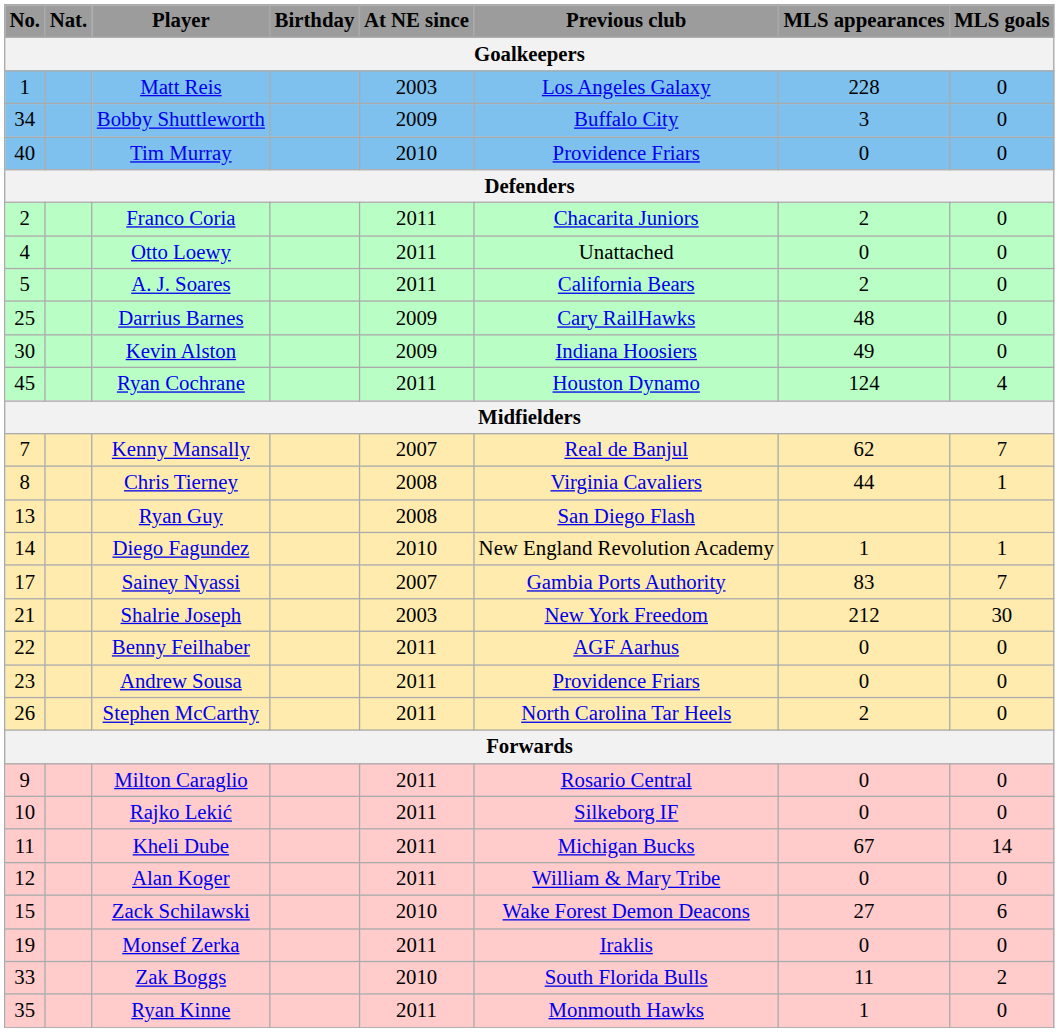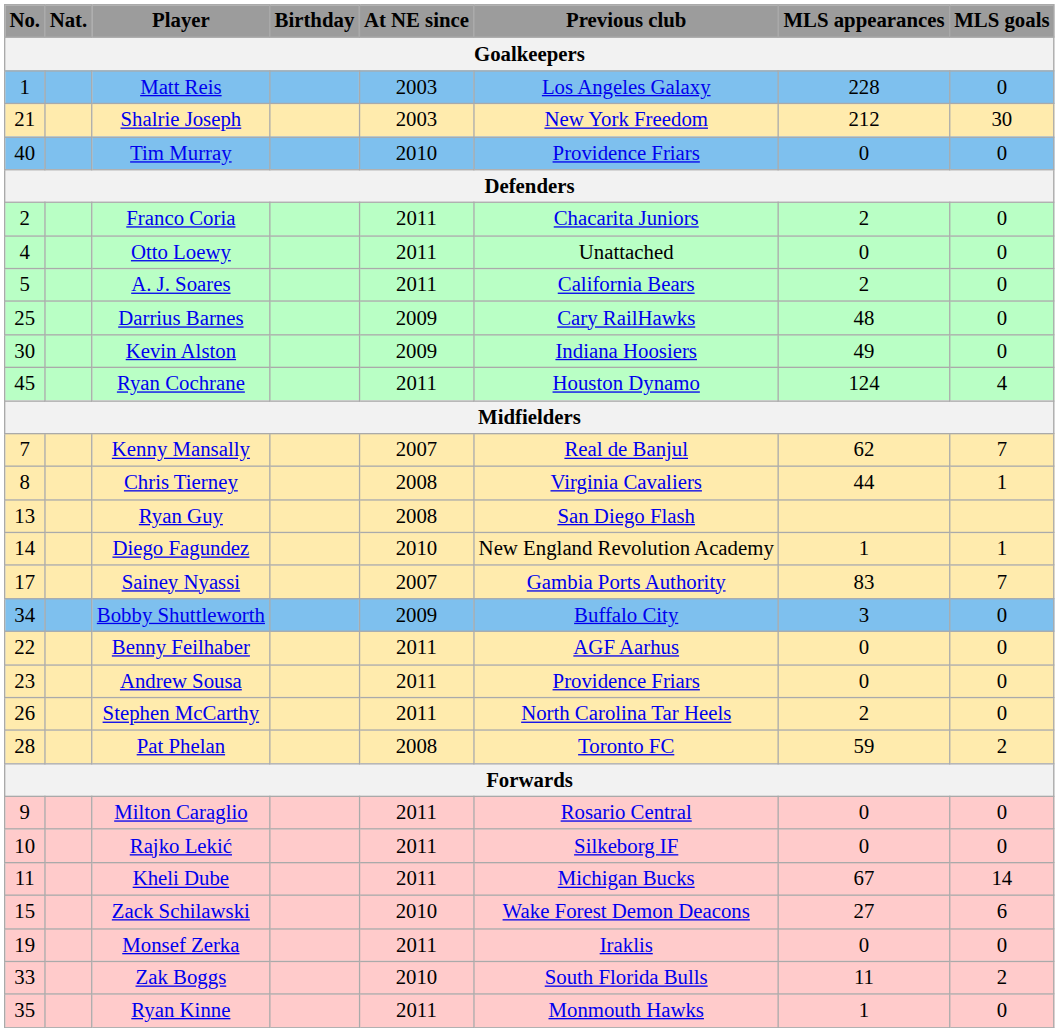rows swapped: Bobby Shuttleworth <-> Shalrie Joseph
+ row: 28 | Pat Phelan | 2008 | Toronto FC | 59 | 2
- row: 12 | Alan Koger | 2011 | William & Mary Tribe | 0 | 0
